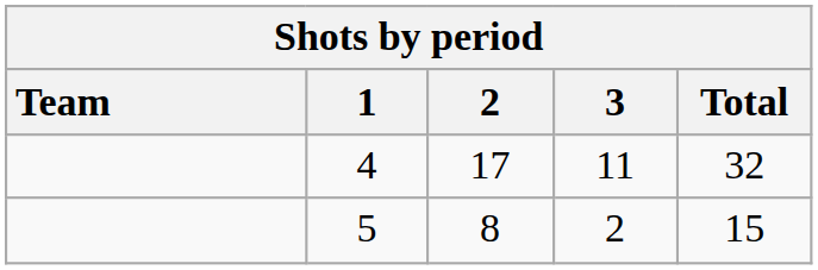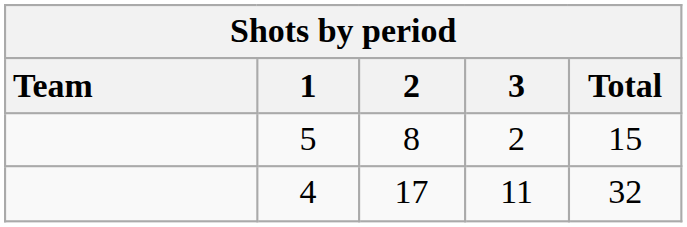rows swapped: 5 <-> 4
